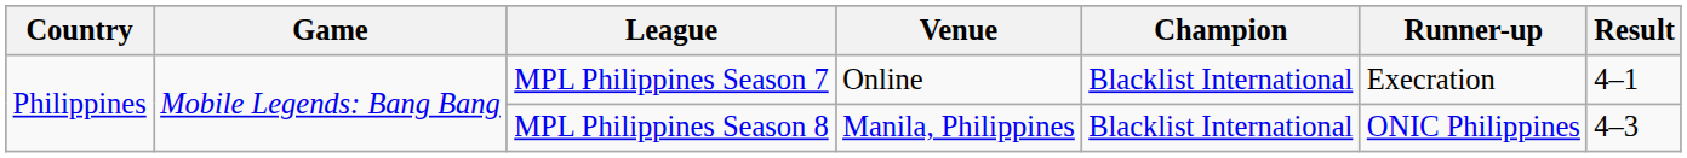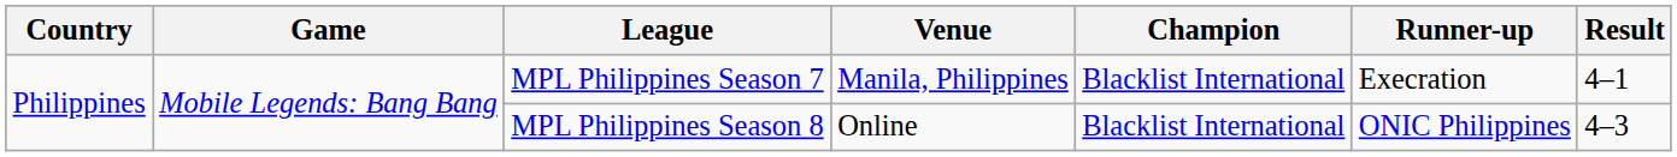MPL Philippines Season 7 | Venue: Online -> Manila, Philippines
MPL Philippines Season 8 | Venue: Manila, Philippines -> Online
